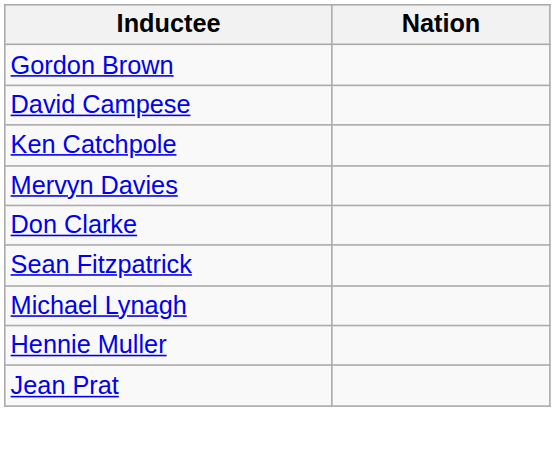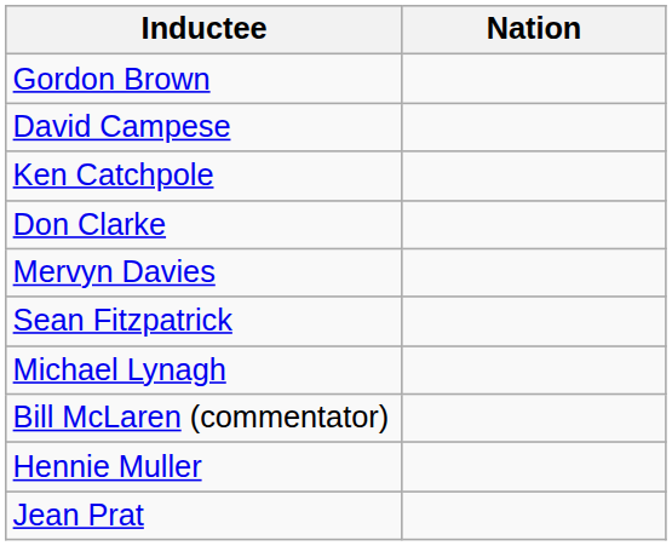rows swapped: Don Clarke <-> Mervyn Davies
+ row: Bill McLaren (commentator)
